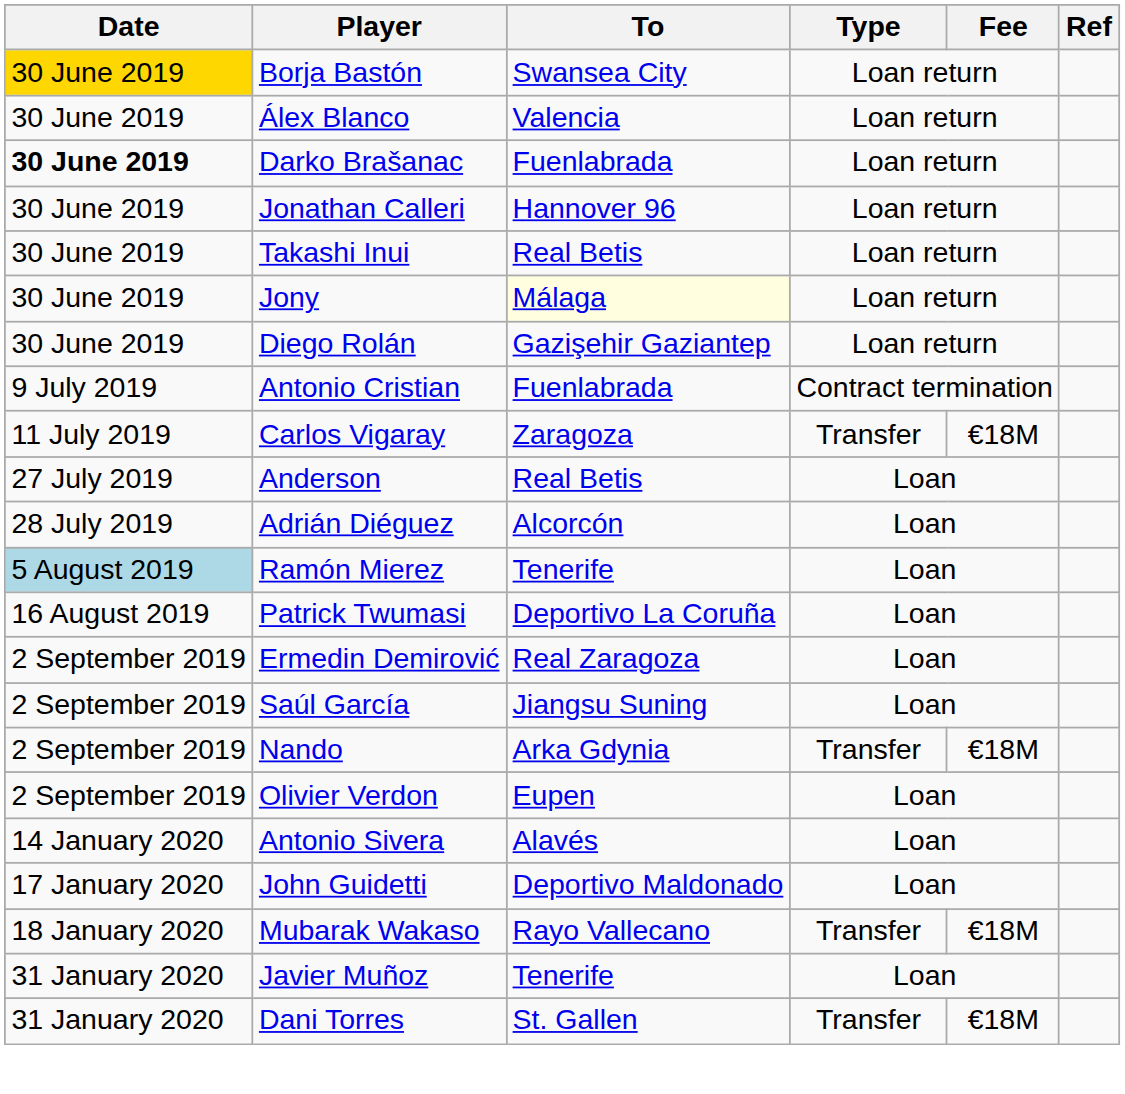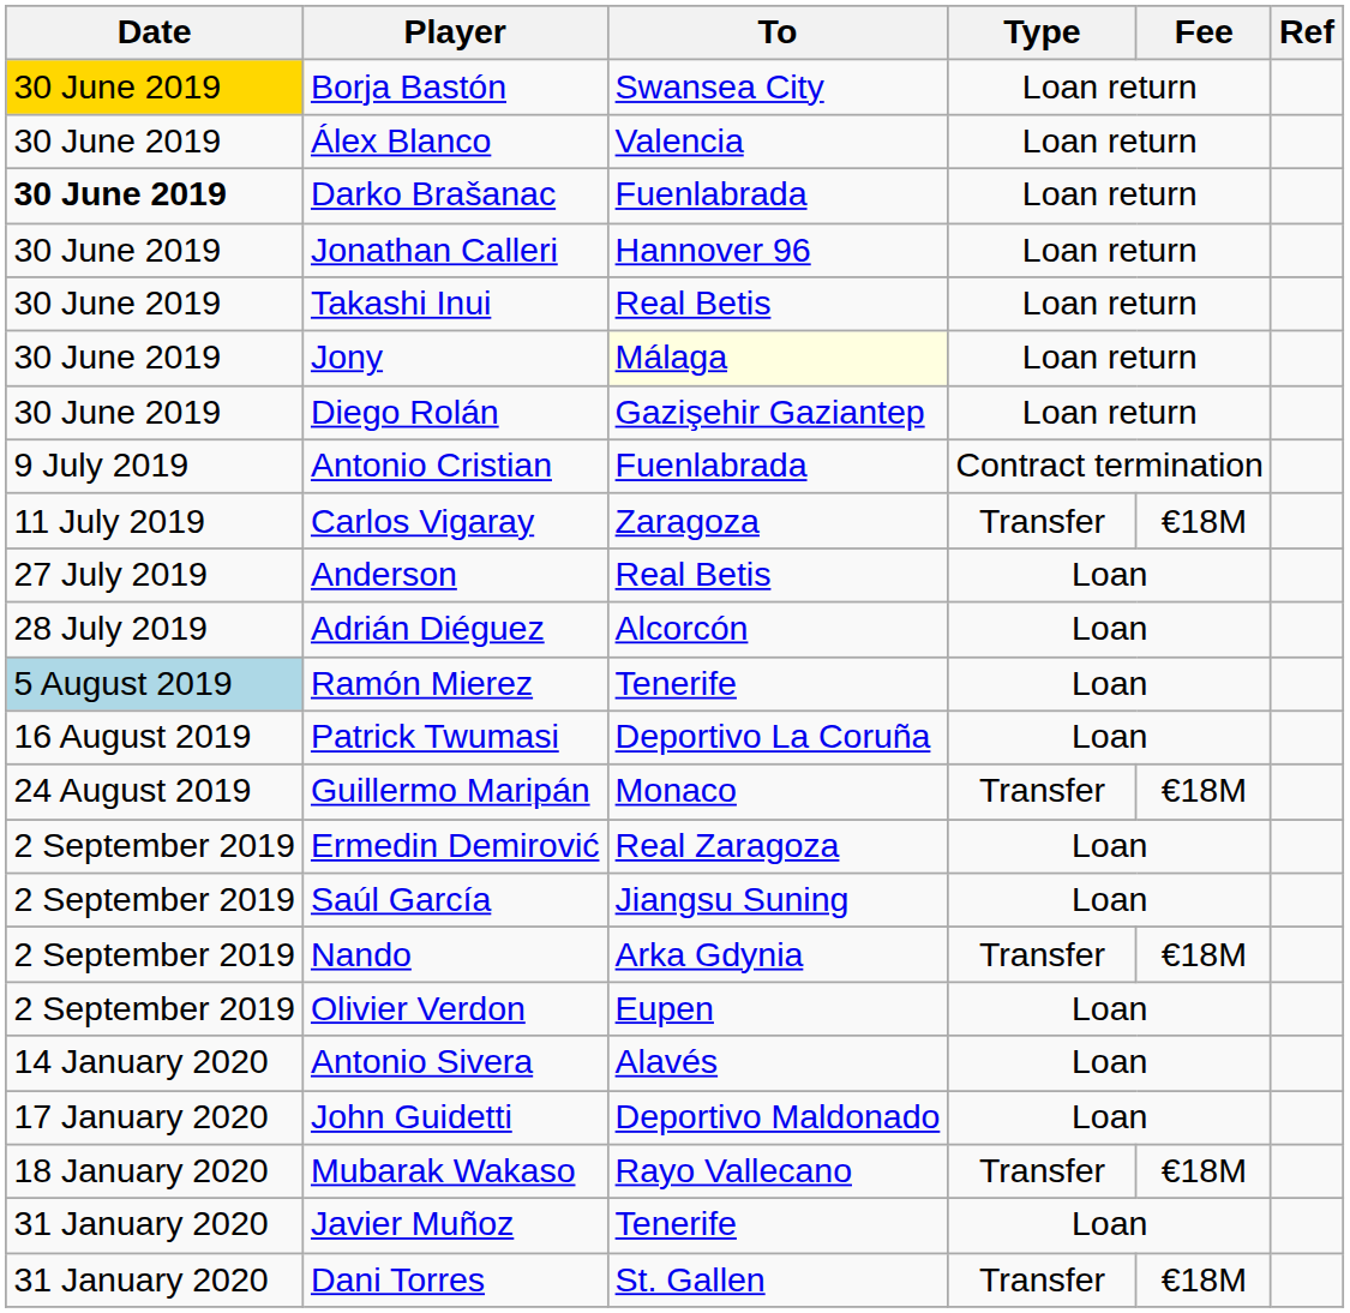+ row: 24 August 2019 | Guillermo Maripán | Monaco | Transfer | €18M
